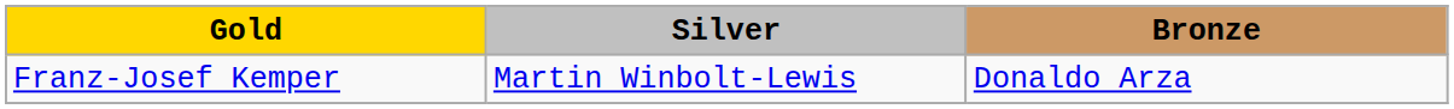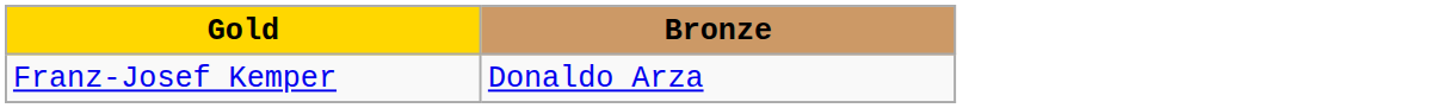- column: Silver | Martin Winbolt-Lewis
